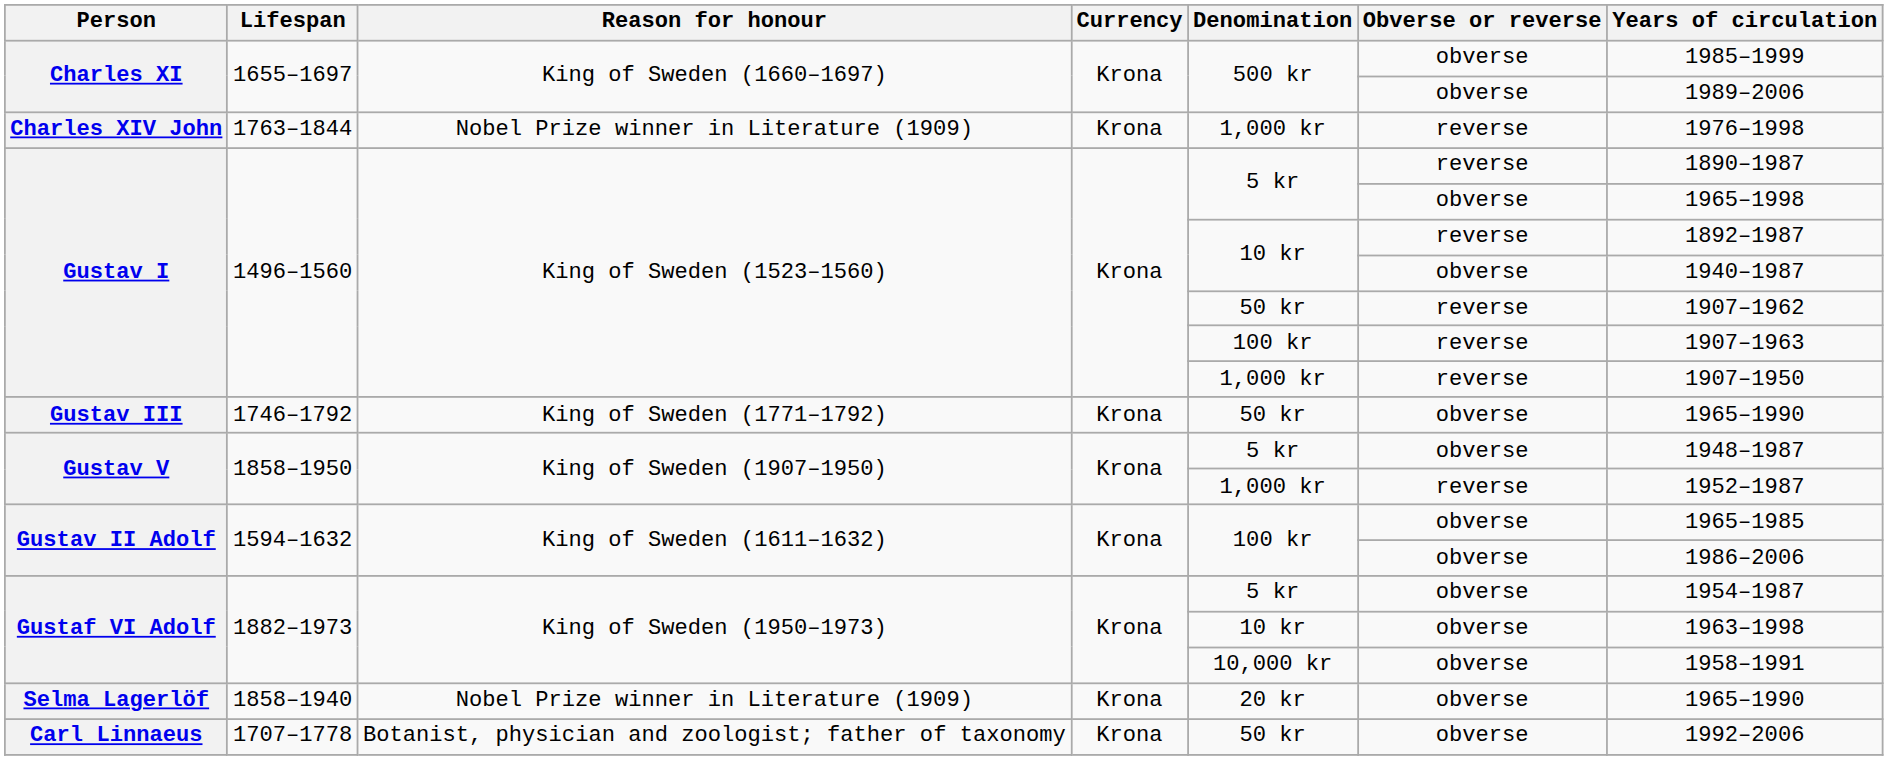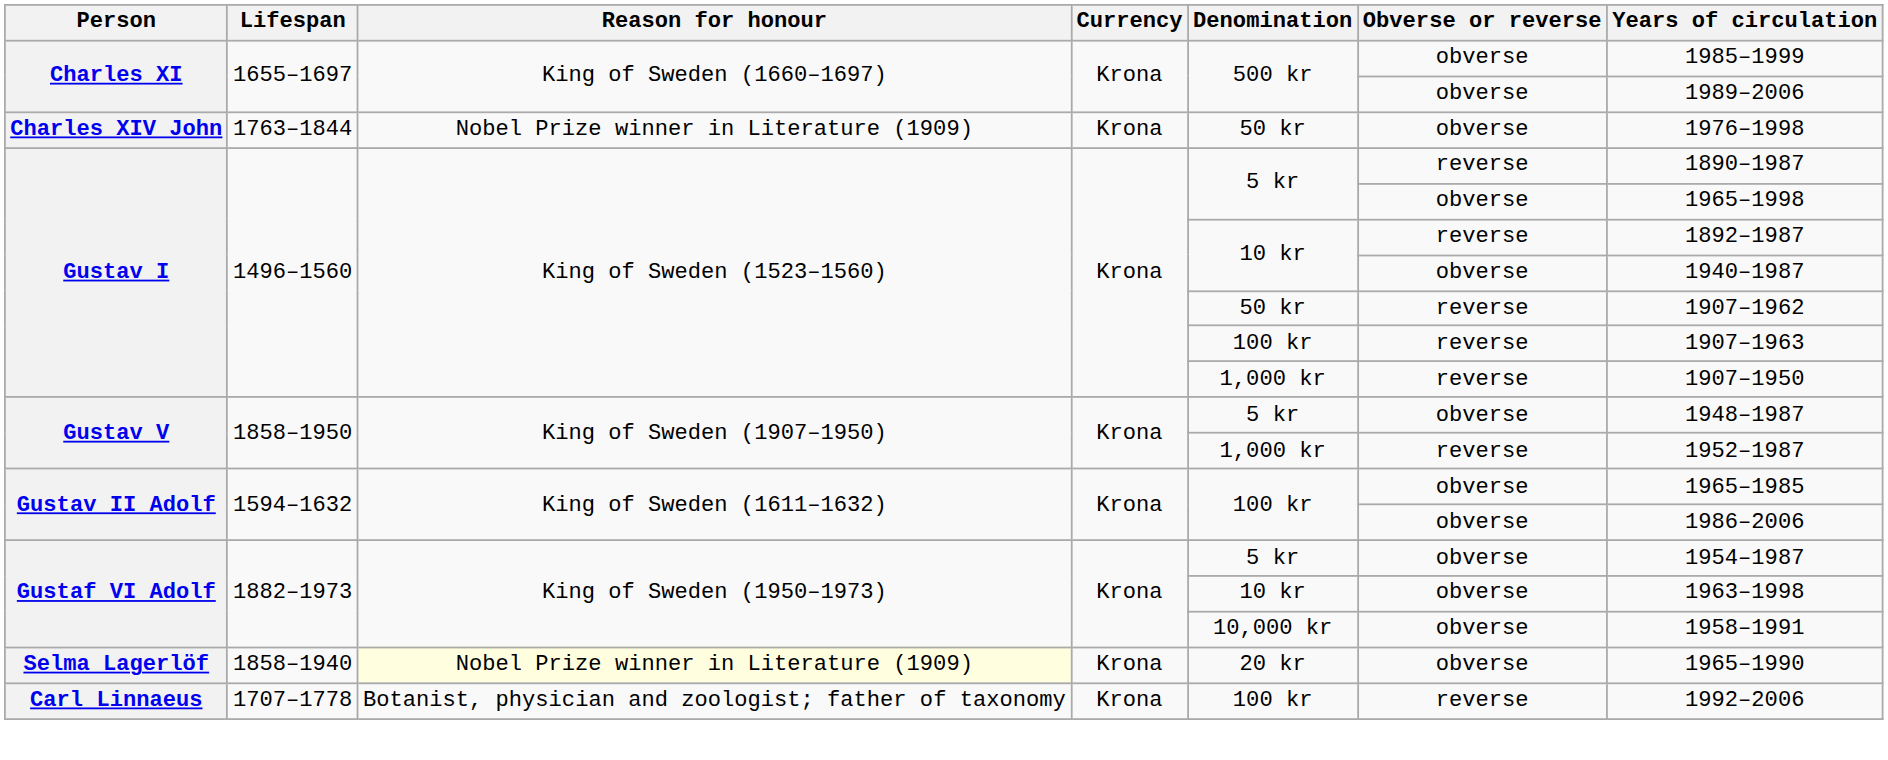Charles XIV John | Denomination: 1,000 kr -> 50 kr
Charles XIV John | Obverse or reverse: reverse -> obverse
- row: Gustav III | 1746–1792 | King of Sweden (1771–1792) | Krona | 50 kr | obverse | 1965–1990
Selma Lagerlöf | Reason for honour: no background -> lightyellow background
Carl Linnaeus | Denomination: 50 kr -> 100 kr
Carl Linnaeus | Obverse or reverse: obverse -> reverse
